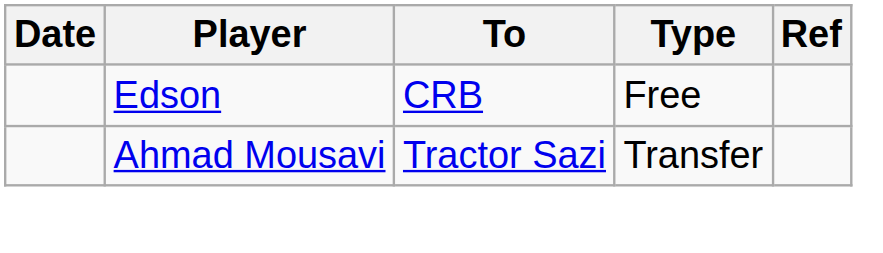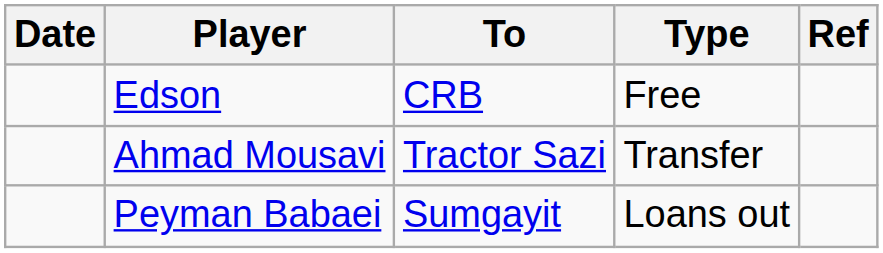+ row: Peyman Babaei | Sumgayit | Loans out
